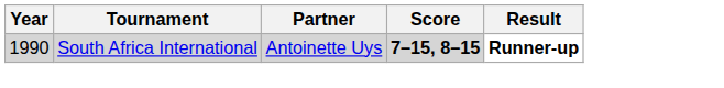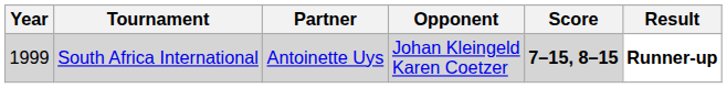+ column: Opponent | Johan Kleingeld Karen Coetzer
South Africa International | Year: 1990 -> 1999
